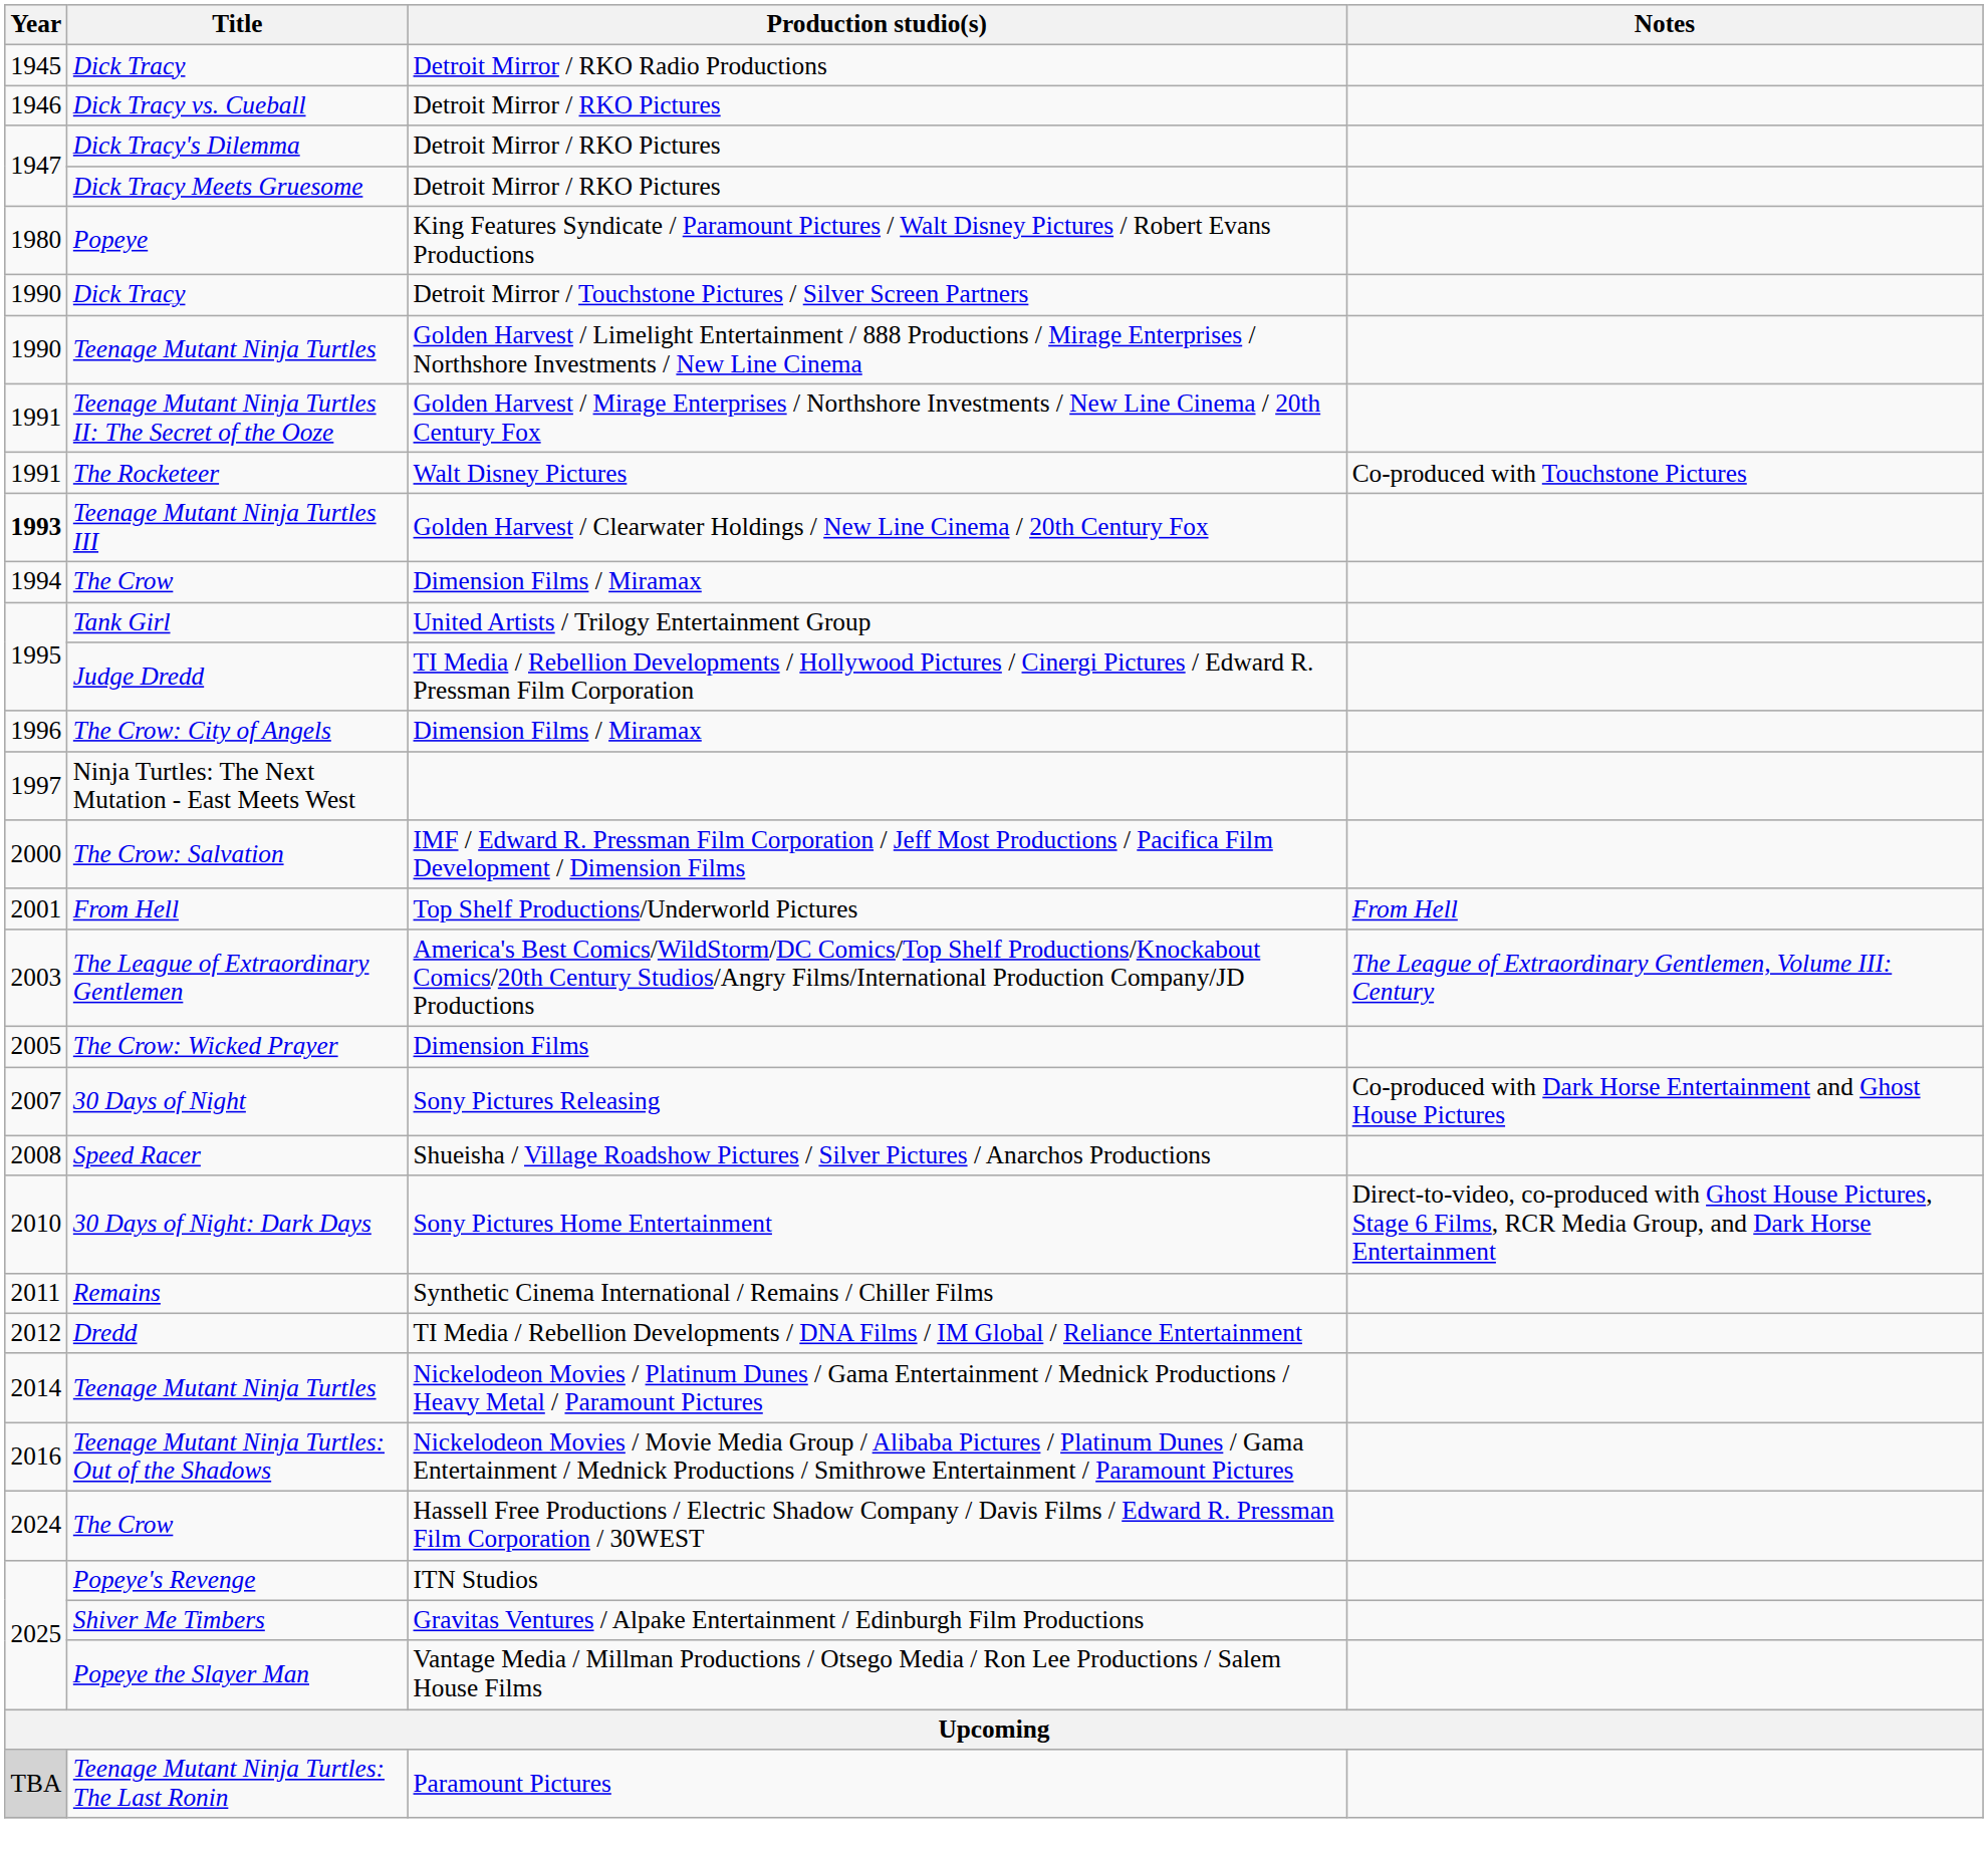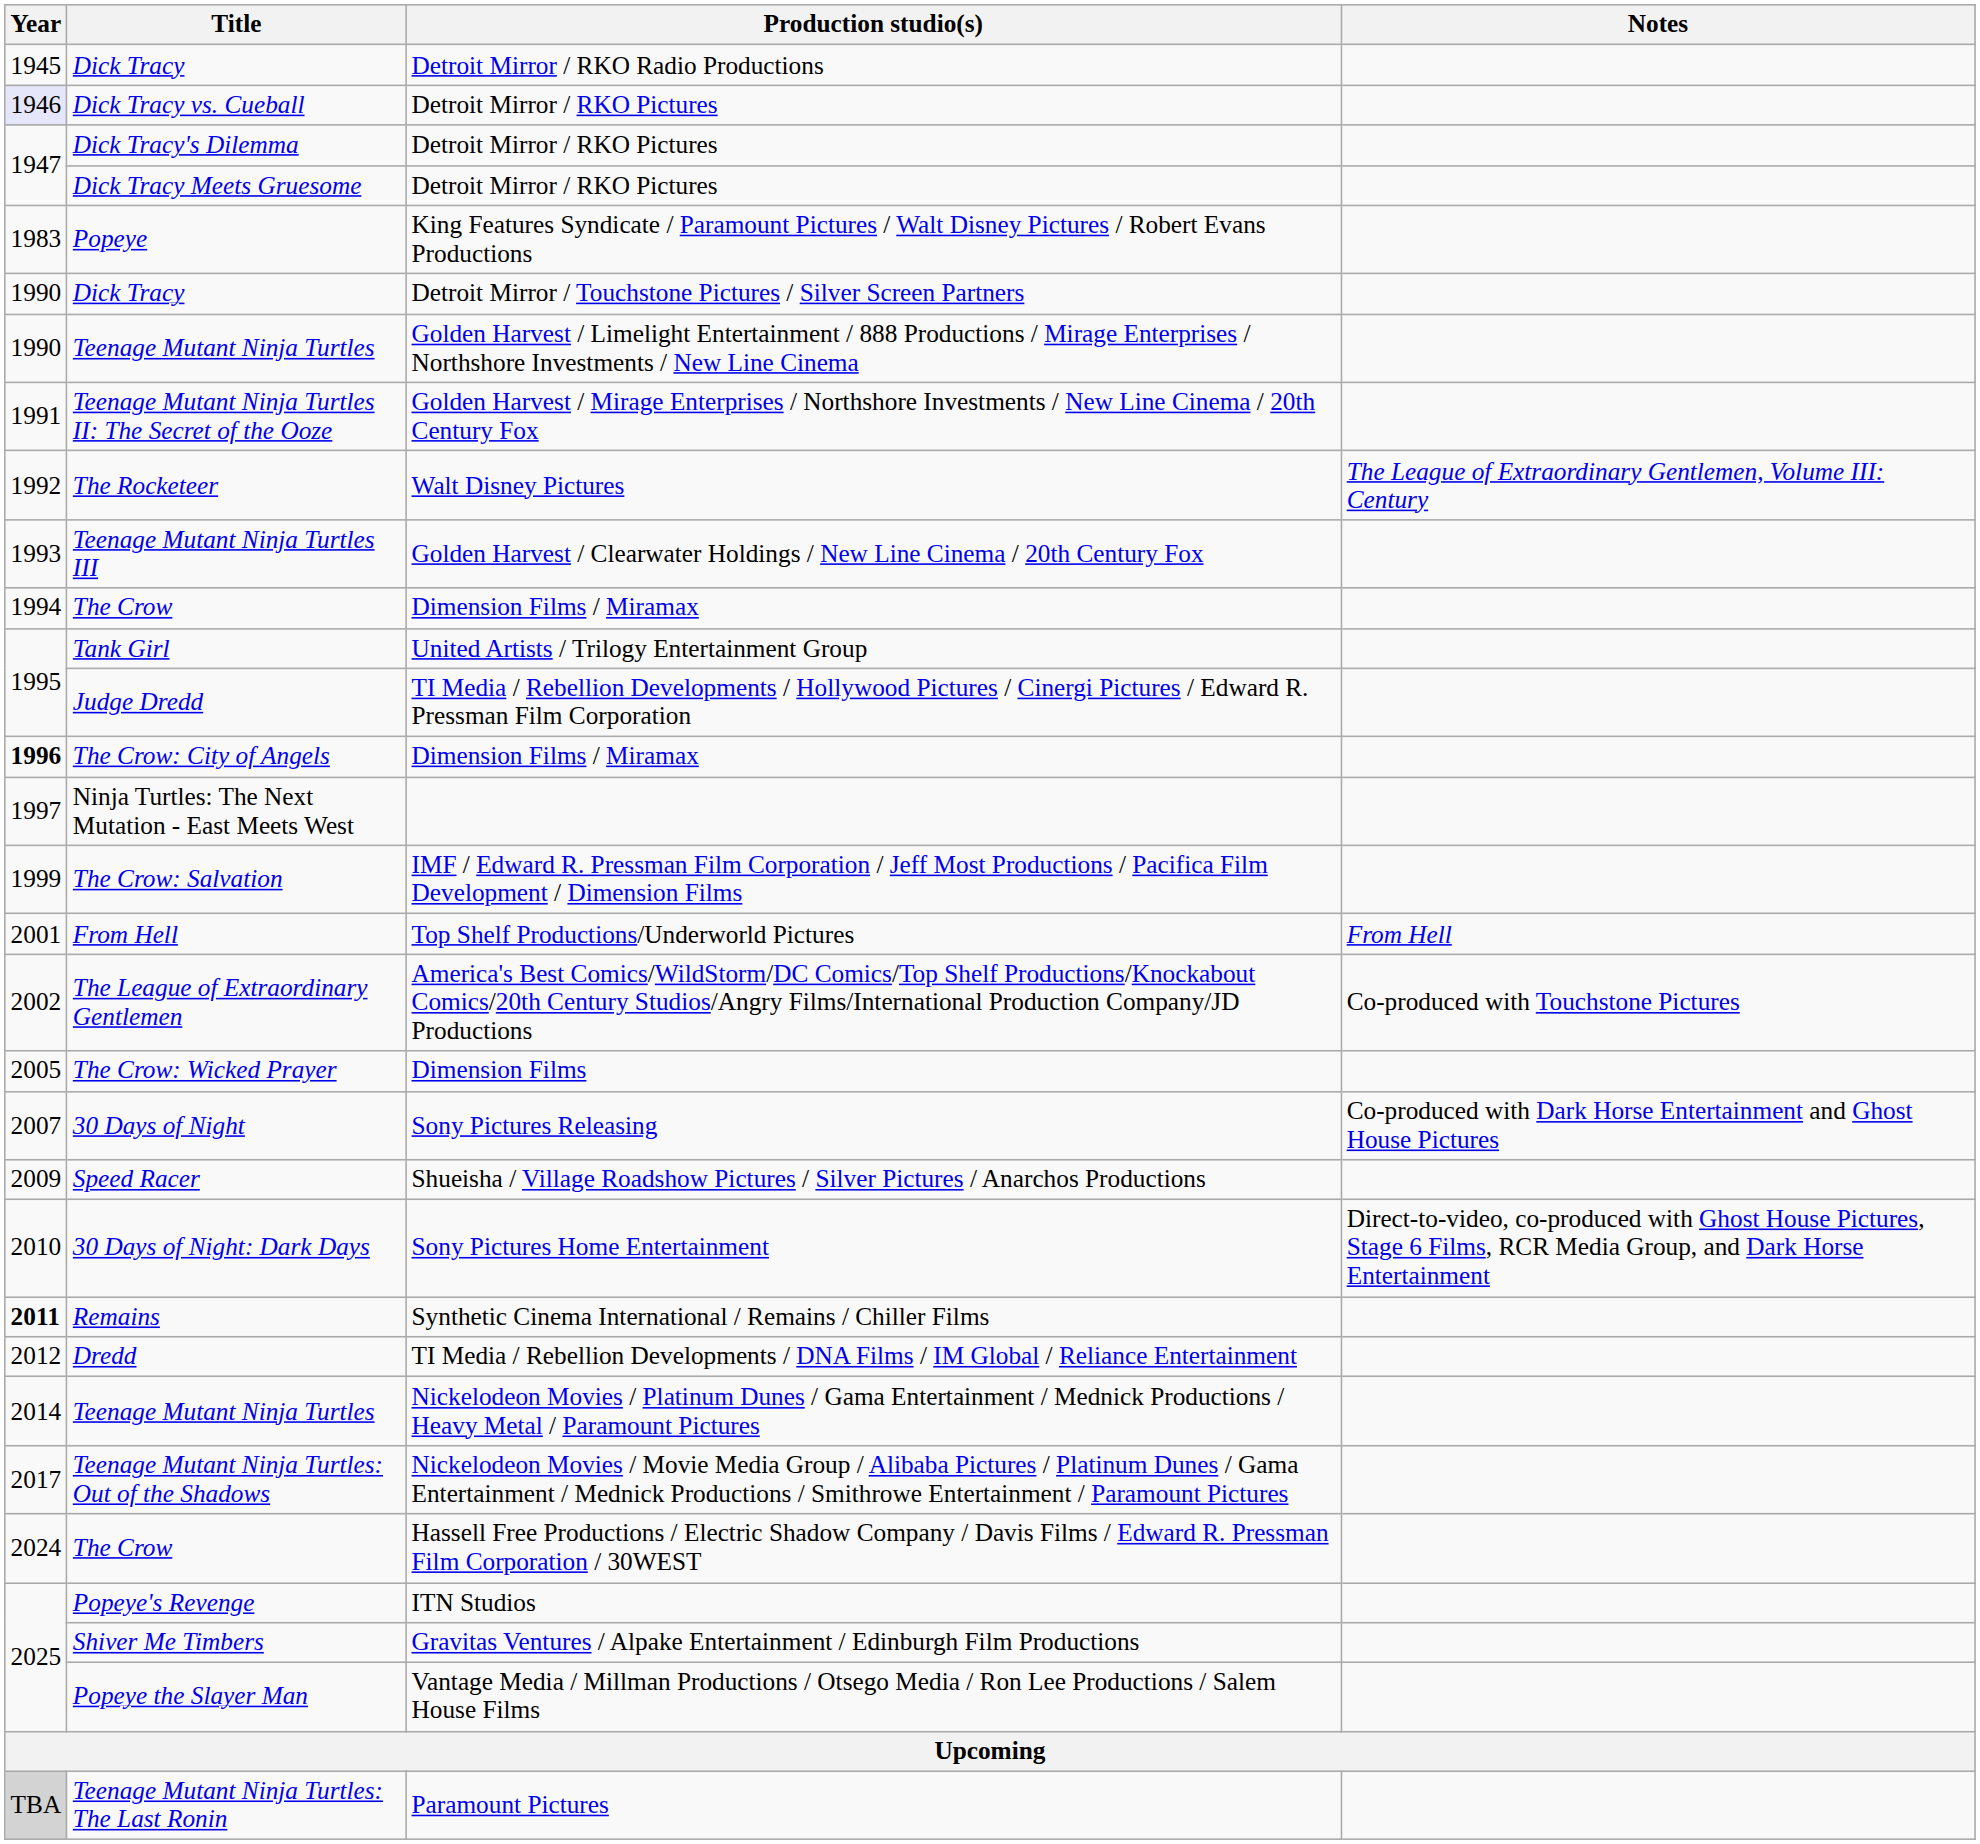Dick Tracy vs. Cueball | Year: no background -> lavender background
Popeye | Year: 1980 -> 1983
The Rocketeer | Year: 1991 -> 1992
The Rocketeer | Notes: Co-produced with Touchstone Pictures -> The League of Extraordinary Gentlemen, Volume III: Century
Teenage Mutant Ninja Turtles III | Year: bold -> normal
The Crow: City of Angels | Year: normal -> bold
The Crow: Salvation | Year: 2000 -> 1999
The League of Extraordinary Gentlemen | Year: 2003 -> 2002
The League of Extraordinary Gentlemen | Notes: The League of Extraordinary Gentlemen, Volume III: Century -> Co-produced with Touchstone Pictures
Speed Racer | Year: 2008 -> 2009
Remains | Year: normal -> bold
Teenage Mutant Ninja Turtles: Out of the Shadows | Year: 2016 -> 2017
